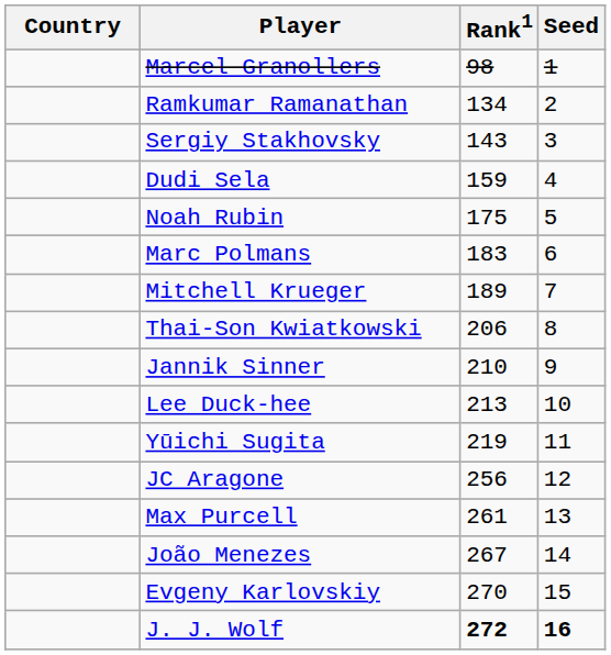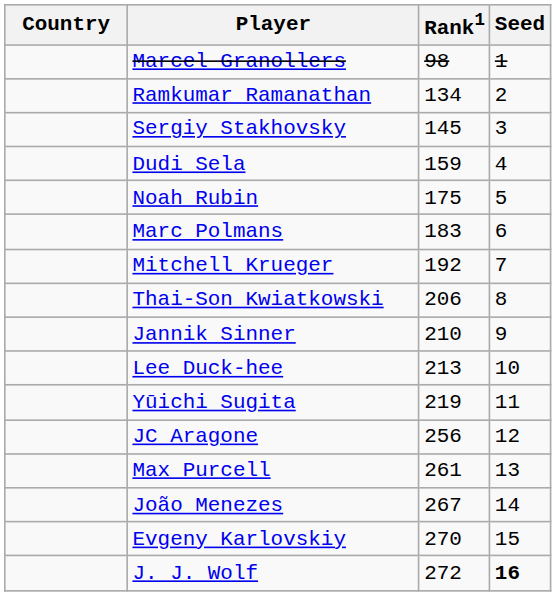Sergiy Stakhovsky | Rank1: 143 -> 145
Mitchell Krueger | Rank1: 189 -> 192
J. J. Wolf | Rank1: bold -> normal
